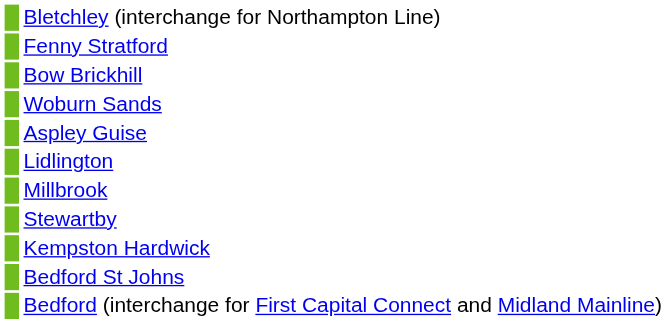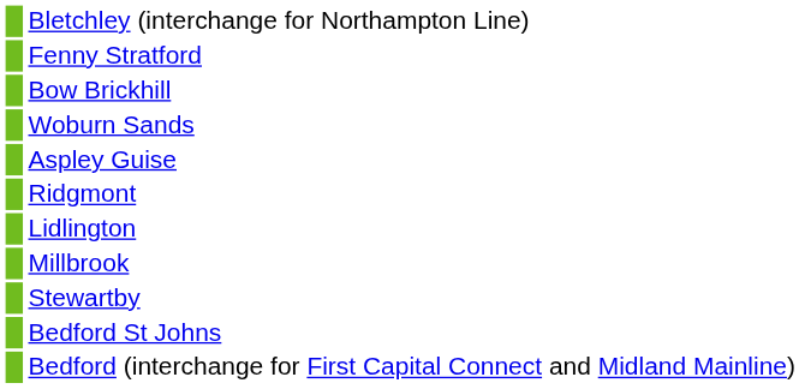+ row: Ridgmont
- row: Kempston Hardwick
